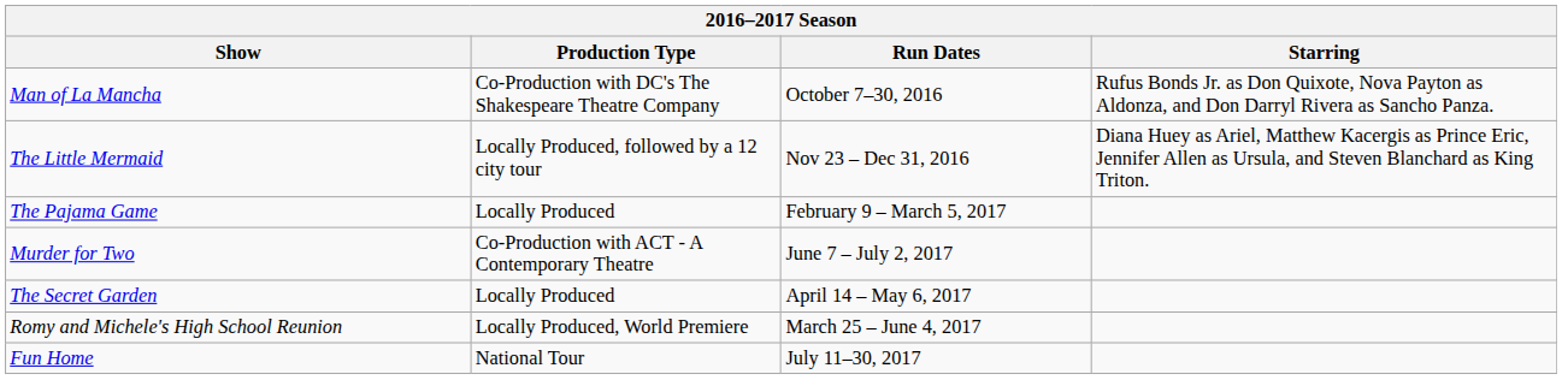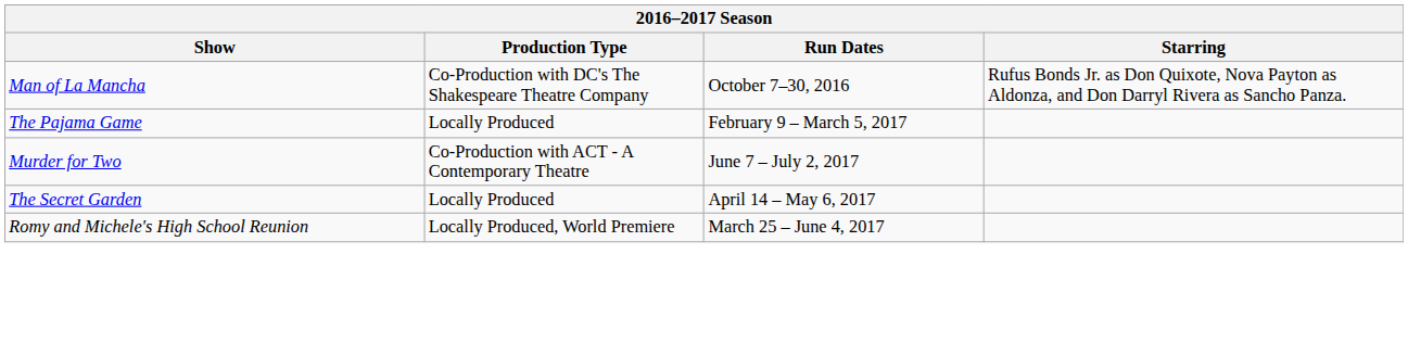- row: The Little Mermaid | Locally Produced, followed by a 12 city tour | Nov 23 – Dec 31, 2016 | Diana Huey as Ariel, Matthew Kacergis as Prince Eric, Jennifer Allen as Ursula, and Steven Blanchard as King Triton.
- row: Fun Home | National Tour | July 11–30, 2017
